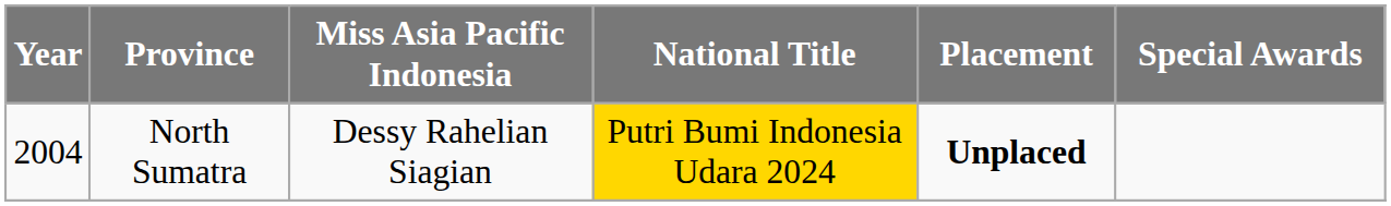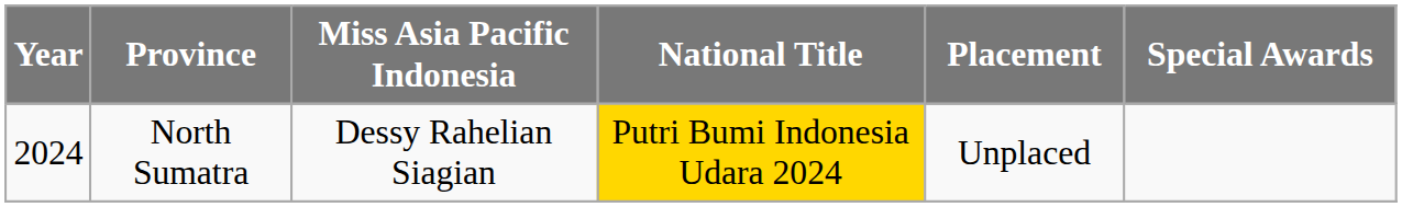North Sumatra | Year: 2004 -> 2024
North Sumatra | Placement: bold -> normal
